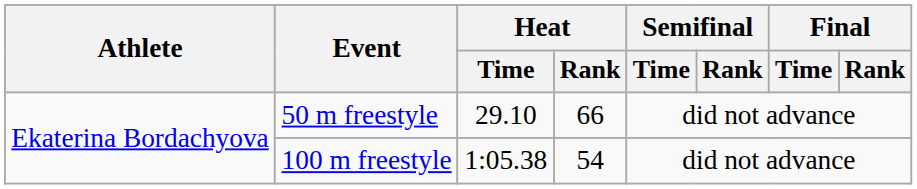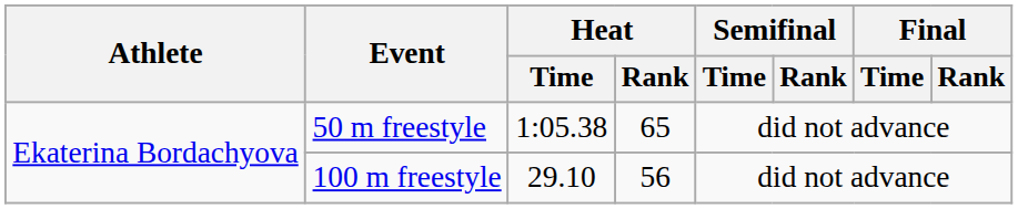50 m freestyle | Heat / Time: 29.10 -> 1:05.38
50 m freestyle | Heat / Rank: 66 -> 65
100 m freestyle | Heat / Time: 1:05.38 -> 29.10
100 m freestyle | Heat / Rank: 54 -> 56
